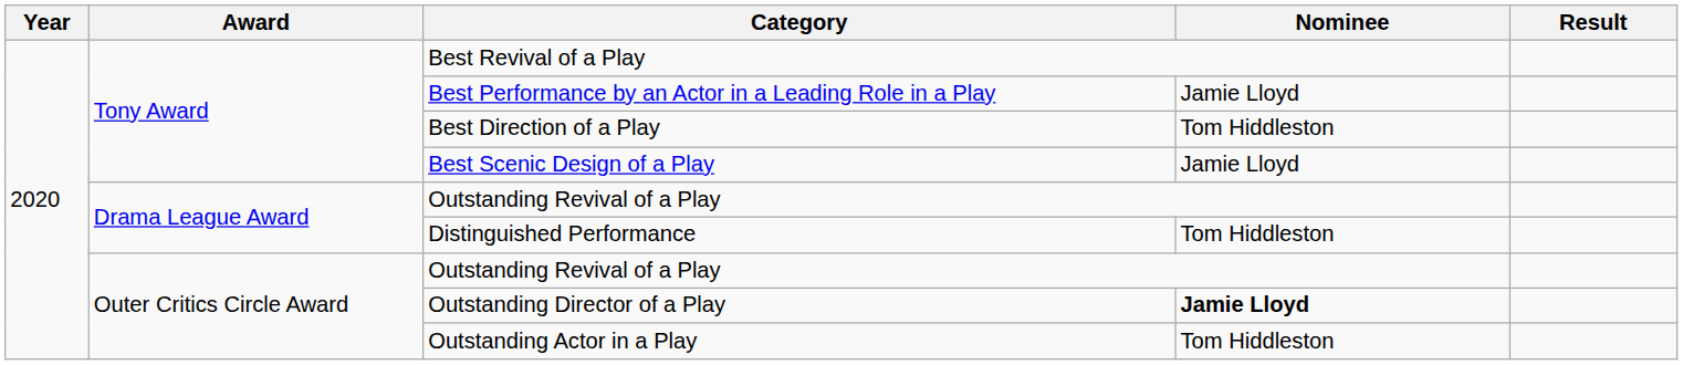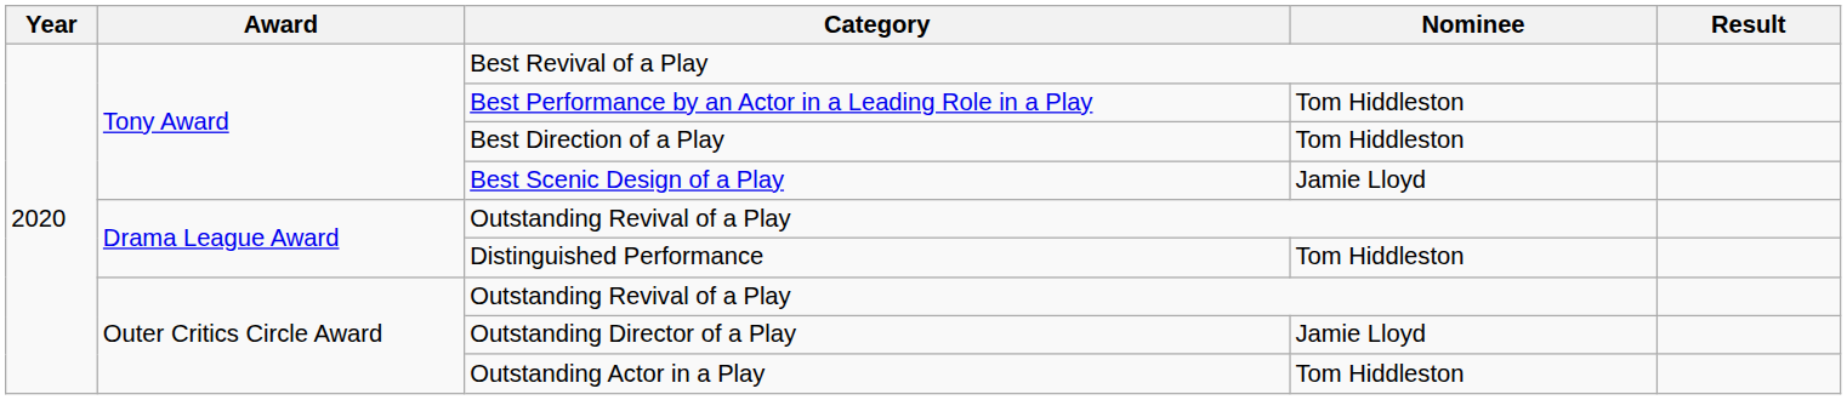Best Performance by an Actor in a Leading Role in a Play | Nominee: Jamie Lloyd -> Tom Hiddleston
Outstanding Director of a Play | Nominee: bold -> normal
